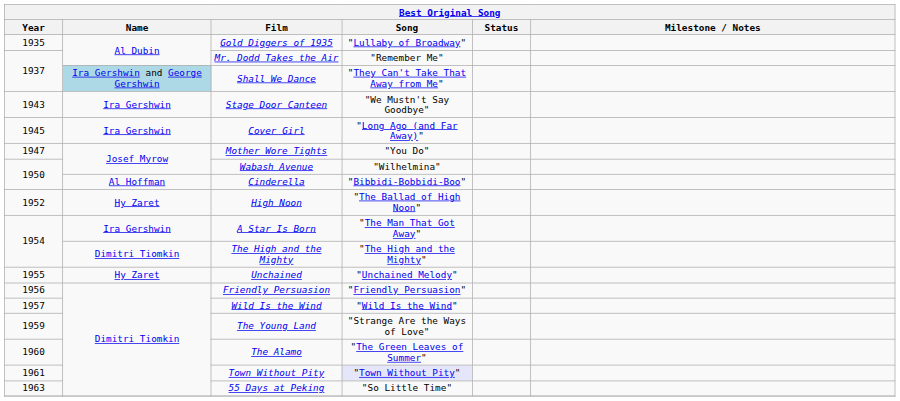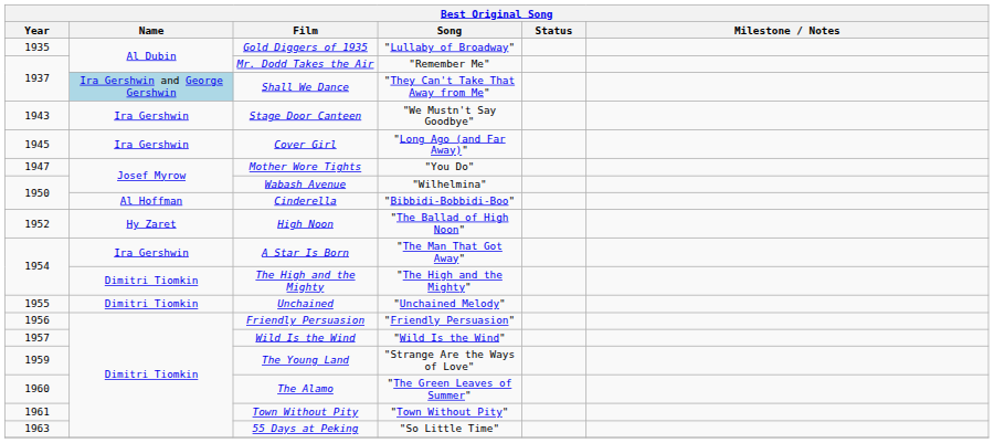Unchained | Name: Hy Zaret -> Dimitri Tiomkin
Town Without Pity | Song: lavender background -> no background
